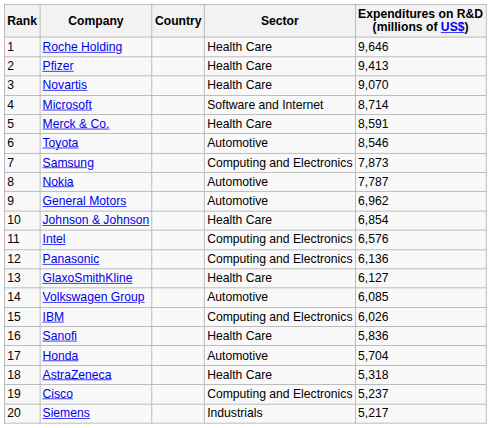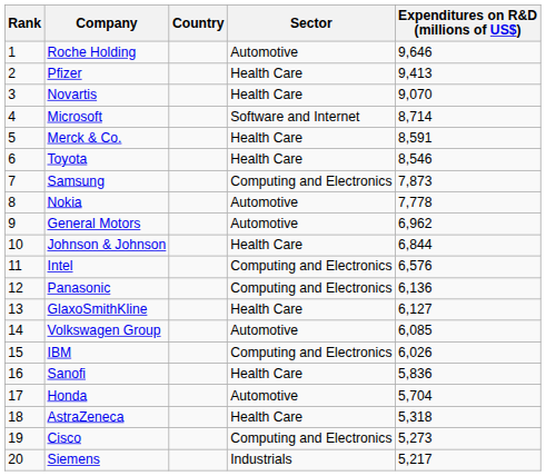Roche Holding | Sector: Health Care -> Automotive
Toyota | Sector: Automotive -> Health Care
Nokia | Expenditures on R&D (millions of US$): 7,787 -> 7,778
Johnson & Johnson | Expenditures on R&D (millions of US$): 6,854 -> 6,844
Cisco | Expenditures on R&D (millions of US$): 5,237 -> 5,273
